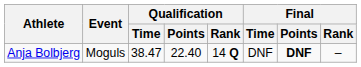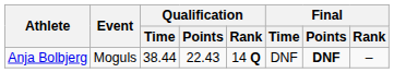Anja Bolbjerg | Qualification / Time: 38.47 -> 38.44
Anja Bolbjerg | Qualification / Points: 22.40 -> 22.43
